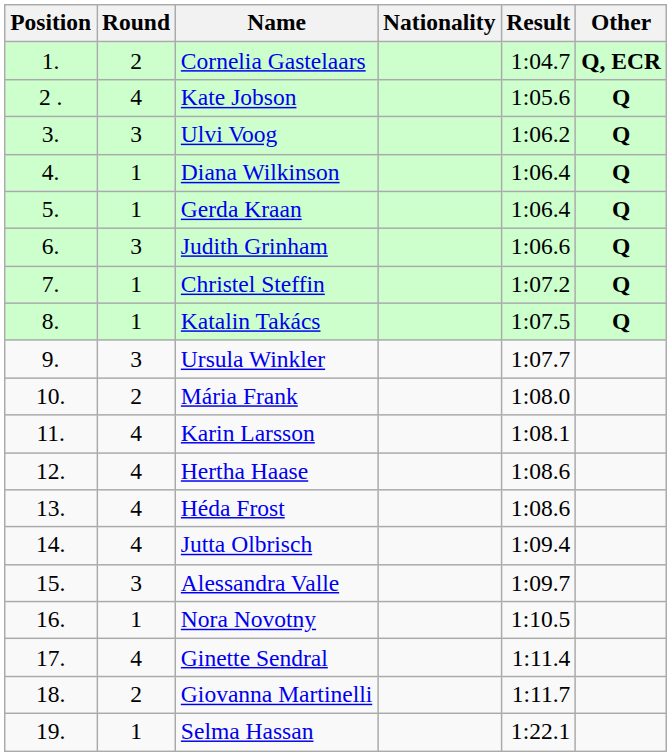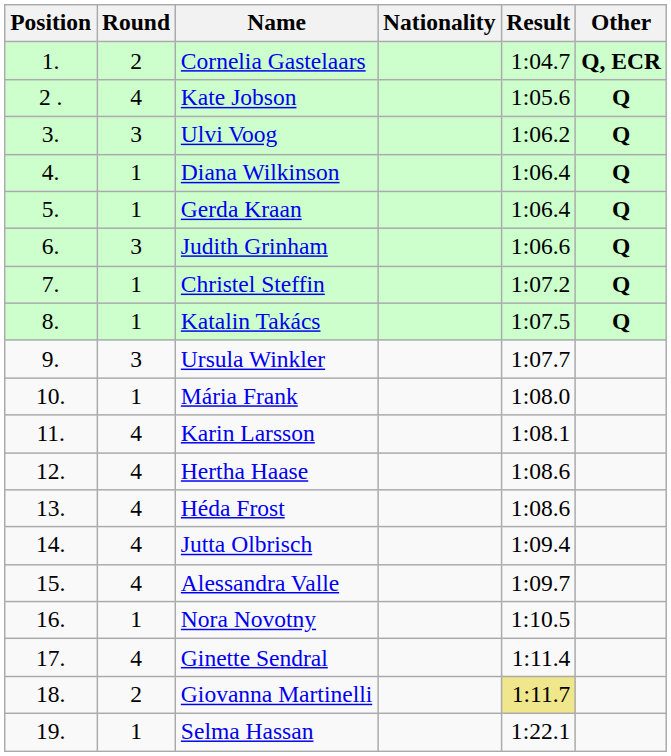Mária Frank | Round: 2 -> 1
Alessandra Valle | Round: 3 -> 4
Giovanna Martinelli | Result: no background -> khaki background
